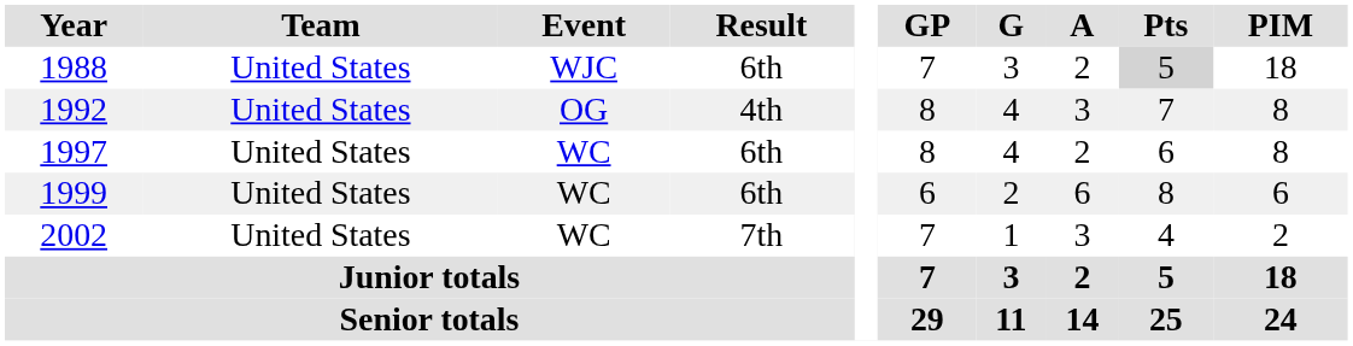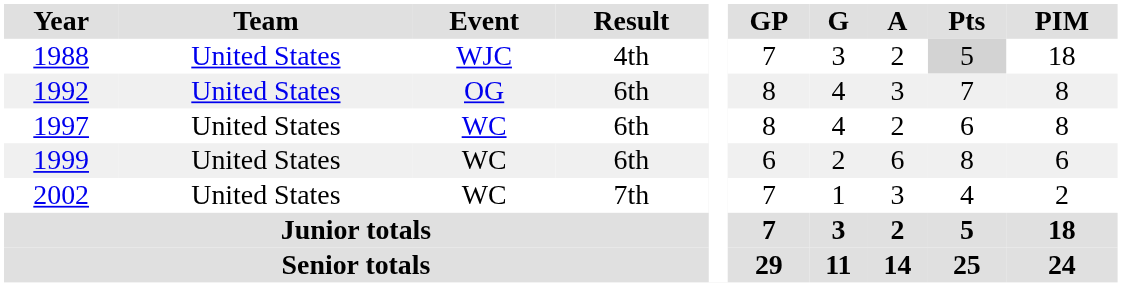1988 | Result: 6th -> 4th
1992 | Result: 4th -> 6th
